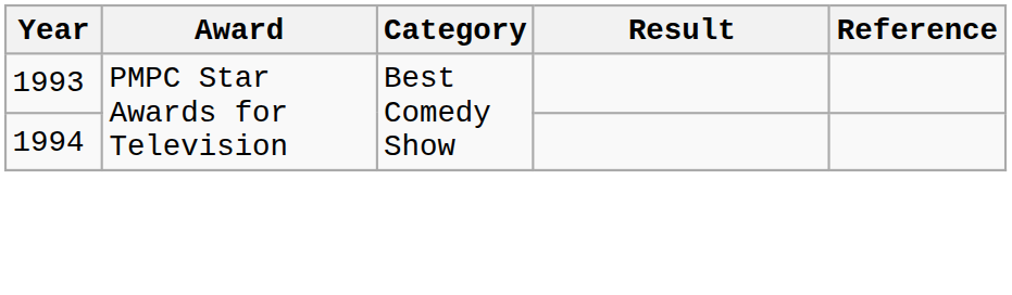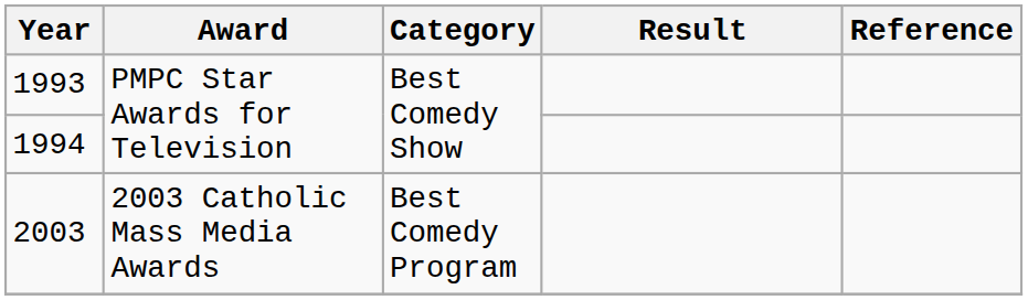+ row: 2003 | 2003 Catholic Mass Media Awards | Best Comedy Program
